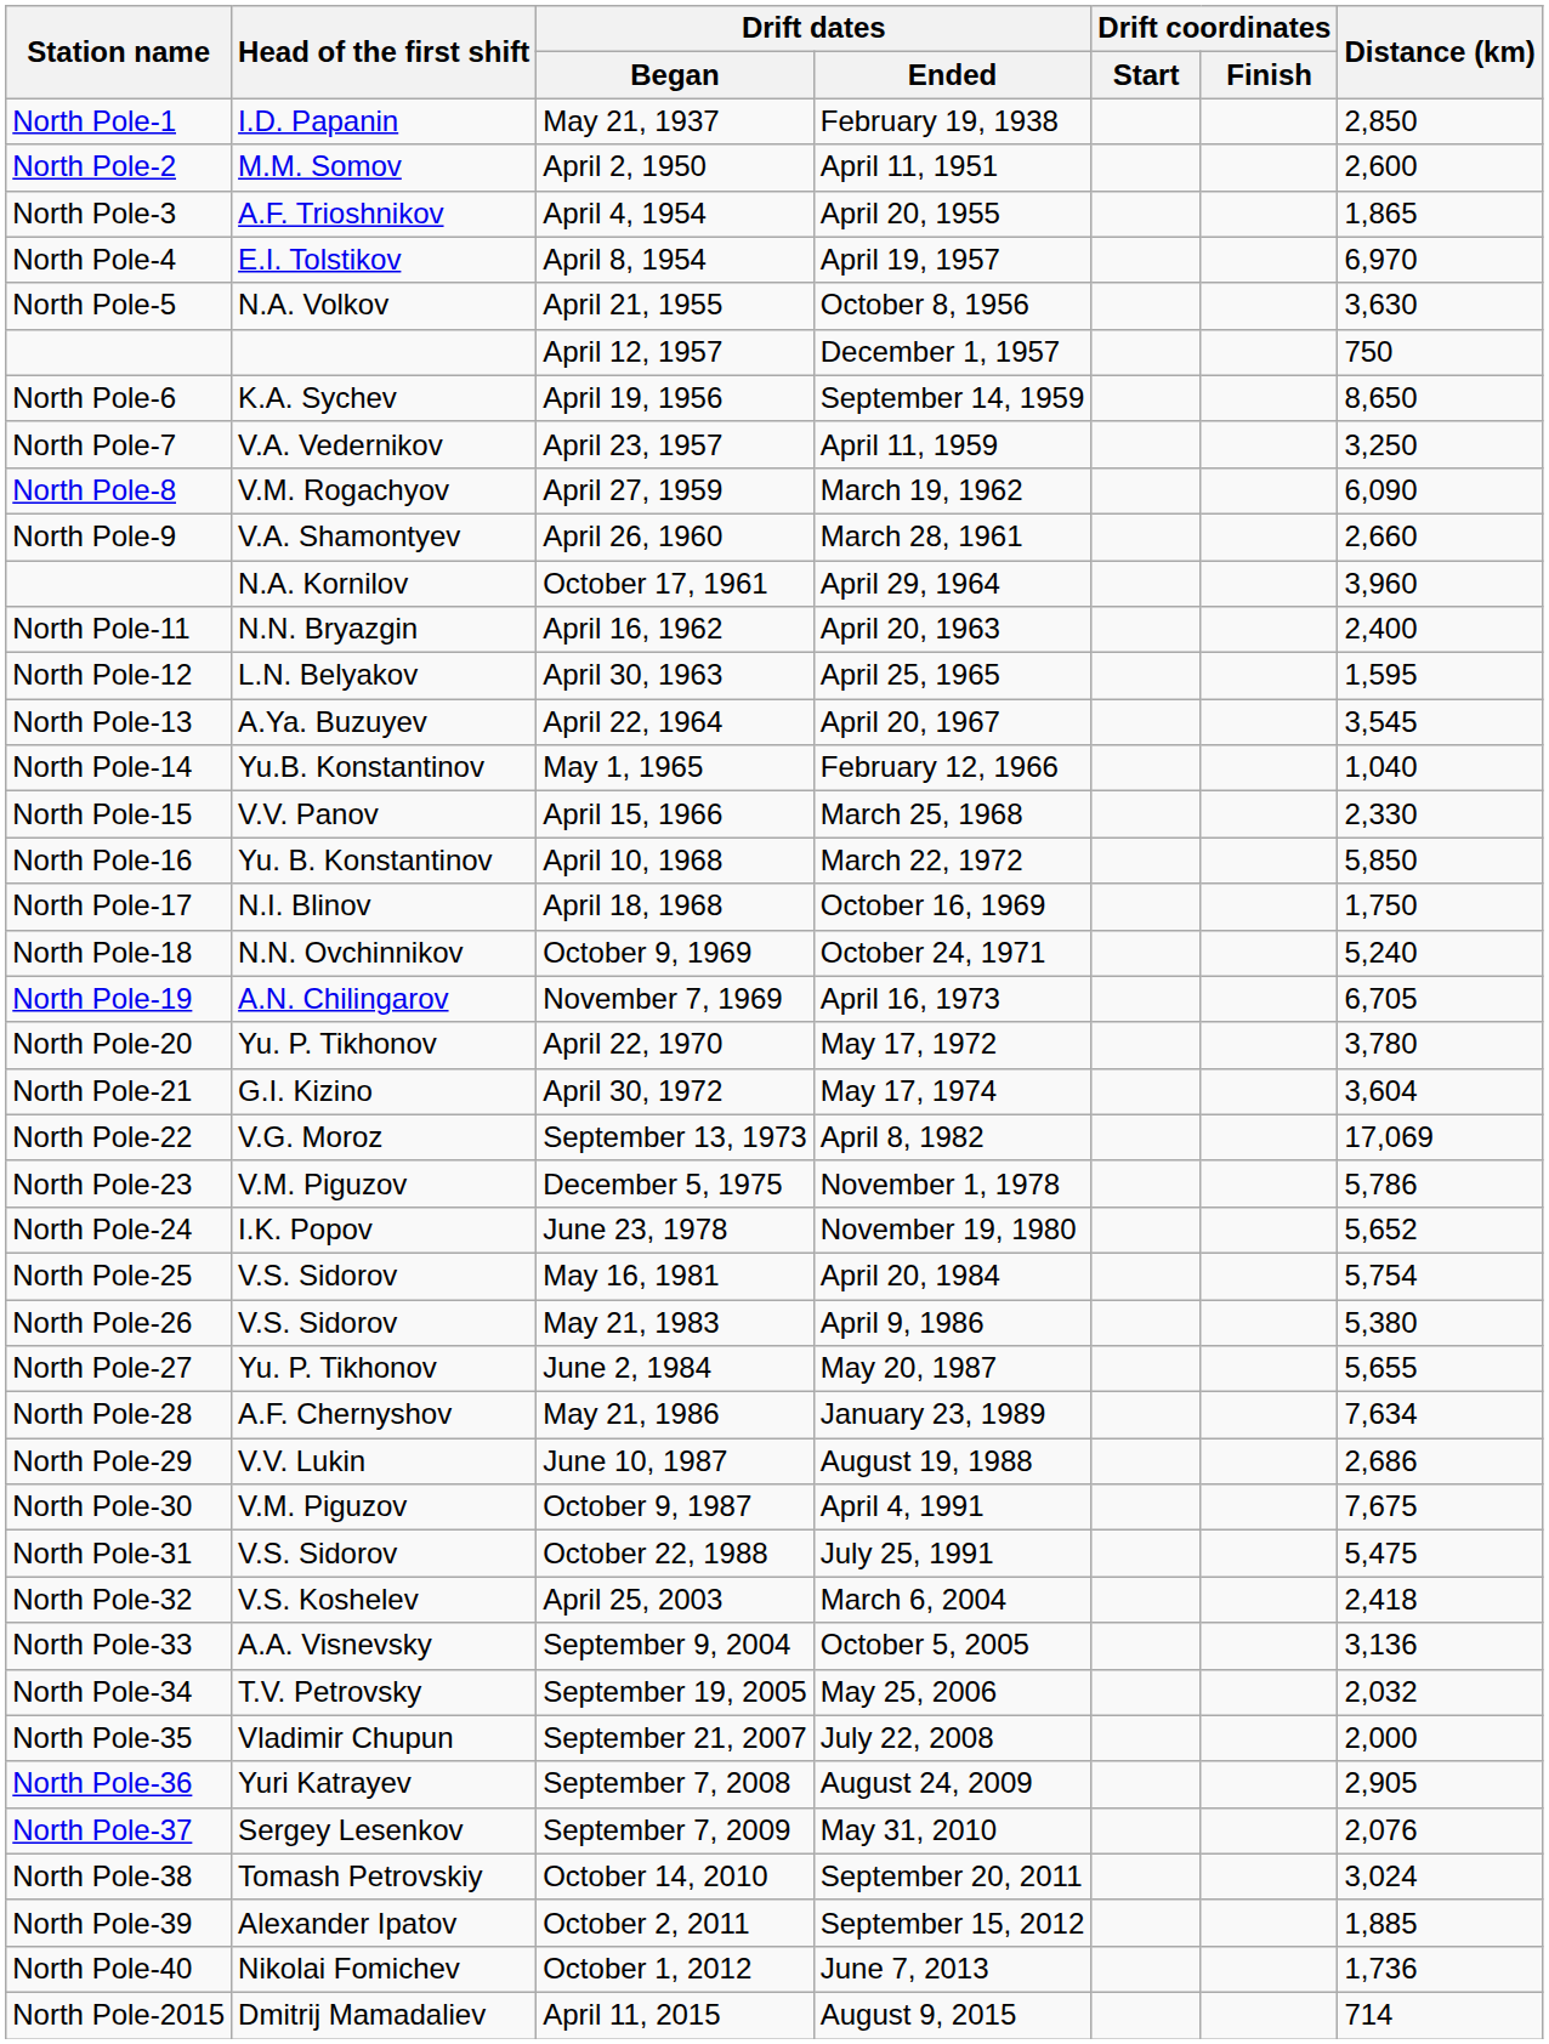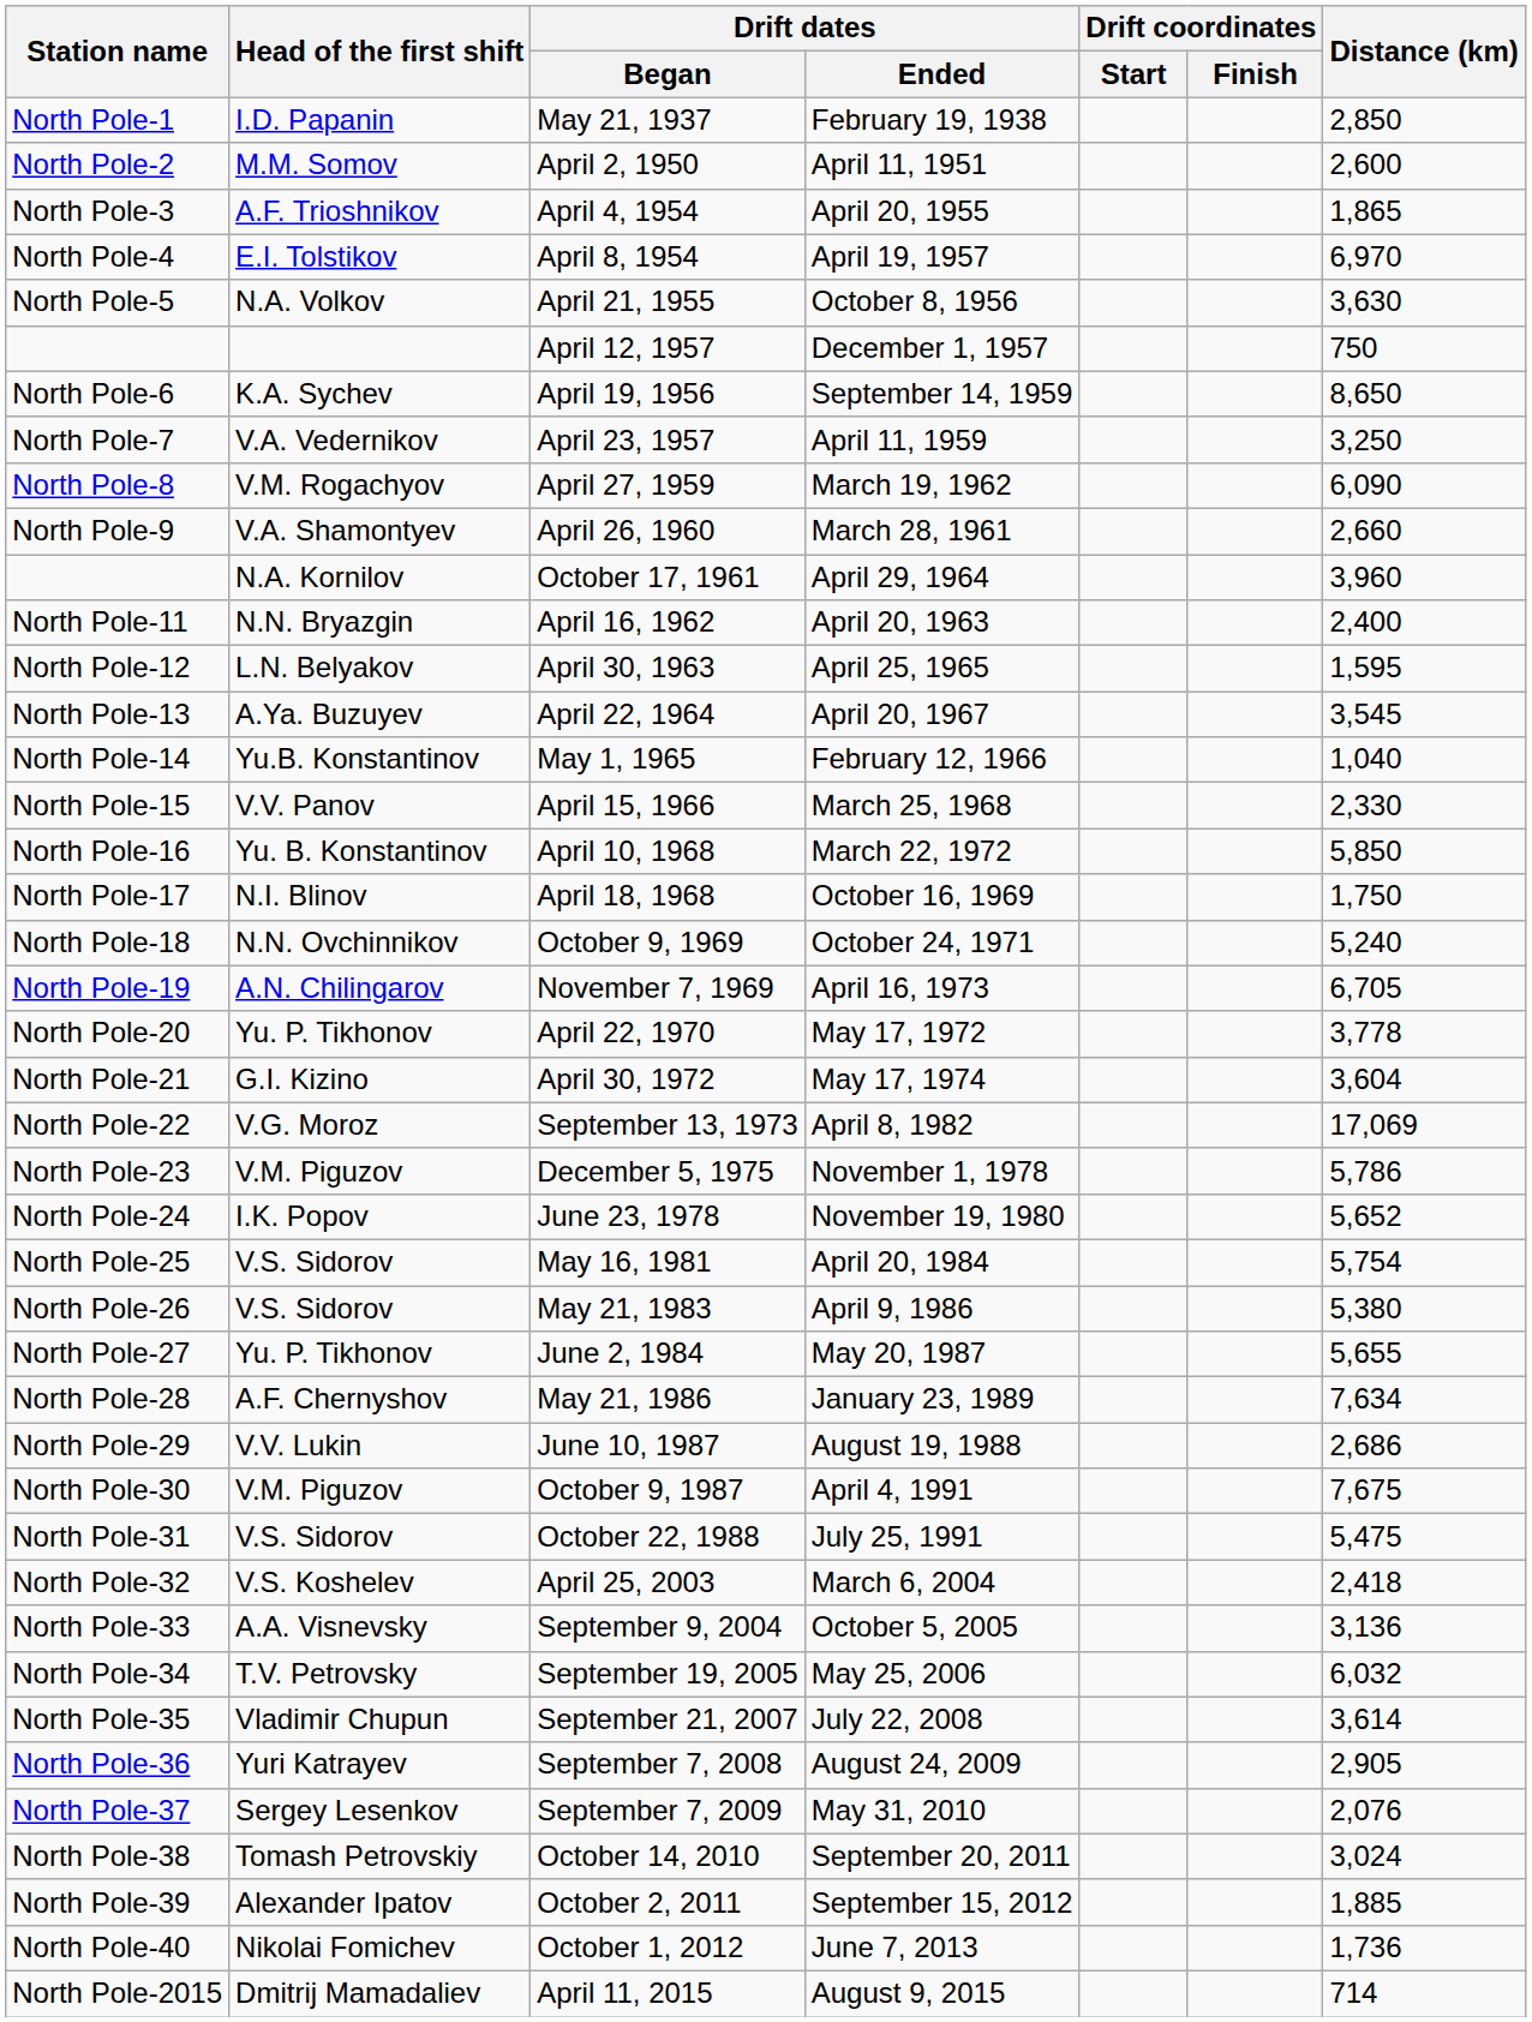April 22, 1970 | Distance (km): 3,780 -> 3,778
September 19, 2005 | Distance (km): 2,032 -> 6,032
September 21, 2007 | Distance (km): 2,000 -> 3,614
